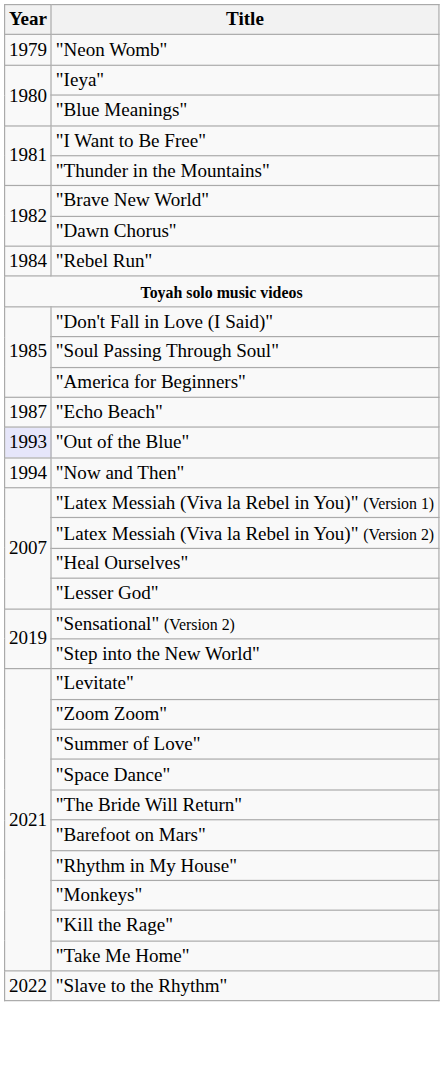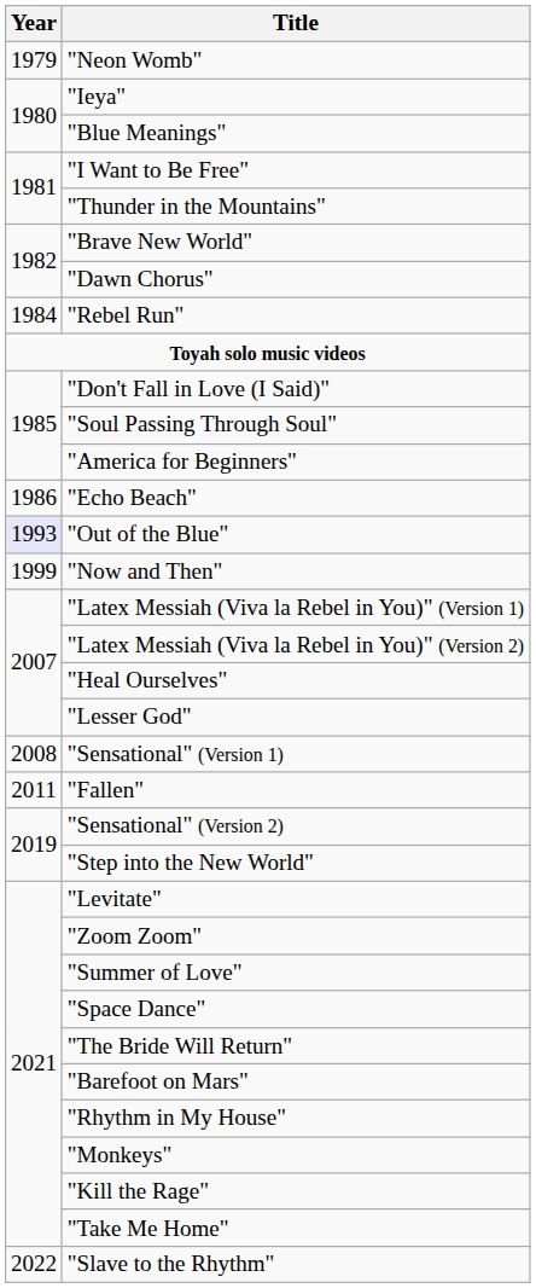"Echo Beach" | Year: 1987 -> 1986
"Now and Then" | Year: 1994 -> 1999
+ row: 2008 | "Sensational" (Version 1)
+ row: 2011 | "Fallen"
